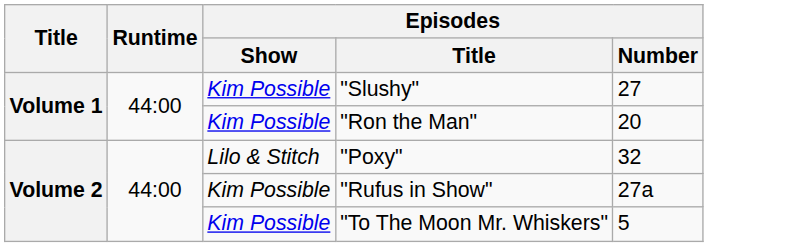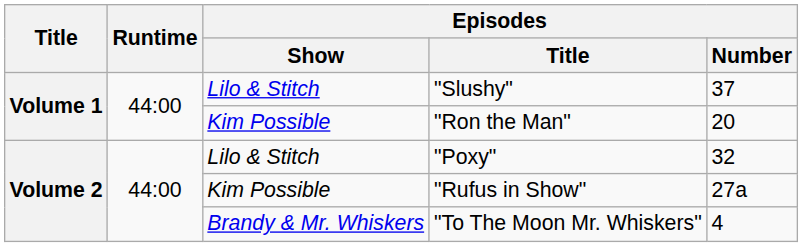"Slushy" | Episodes / Show: Kim Possible -> Lilo & Stitch
"Slushy" | Episodes / Number: 27 -> 37
"To The Moon Mr. Whiskers" | Episodes / Show: Kim Possible -> Brandy & Mr. Whiskers
"To The Moon Mr. Whiskers" | Episodes / Number: 5 -> 4
